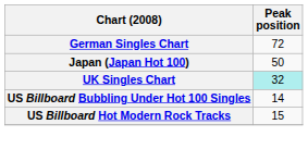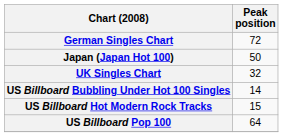UK Singles Chart | Peak position: paleturquoise background -> no background
+ row: US Billboard Pop 100 | 64
